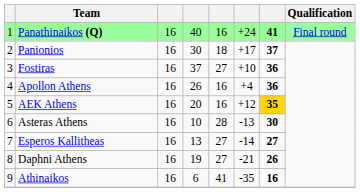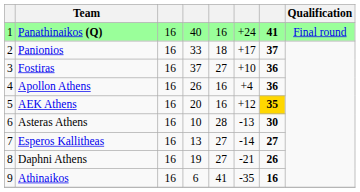Panionios | column 4: 30 -> 33
